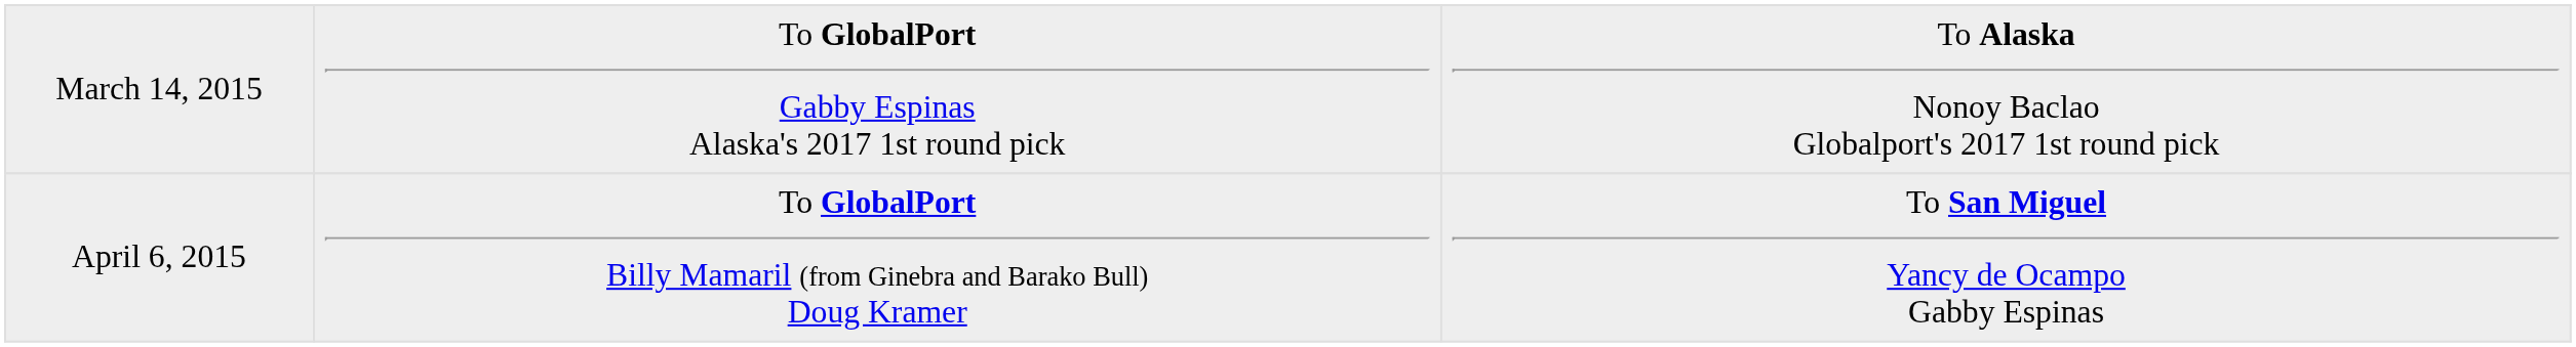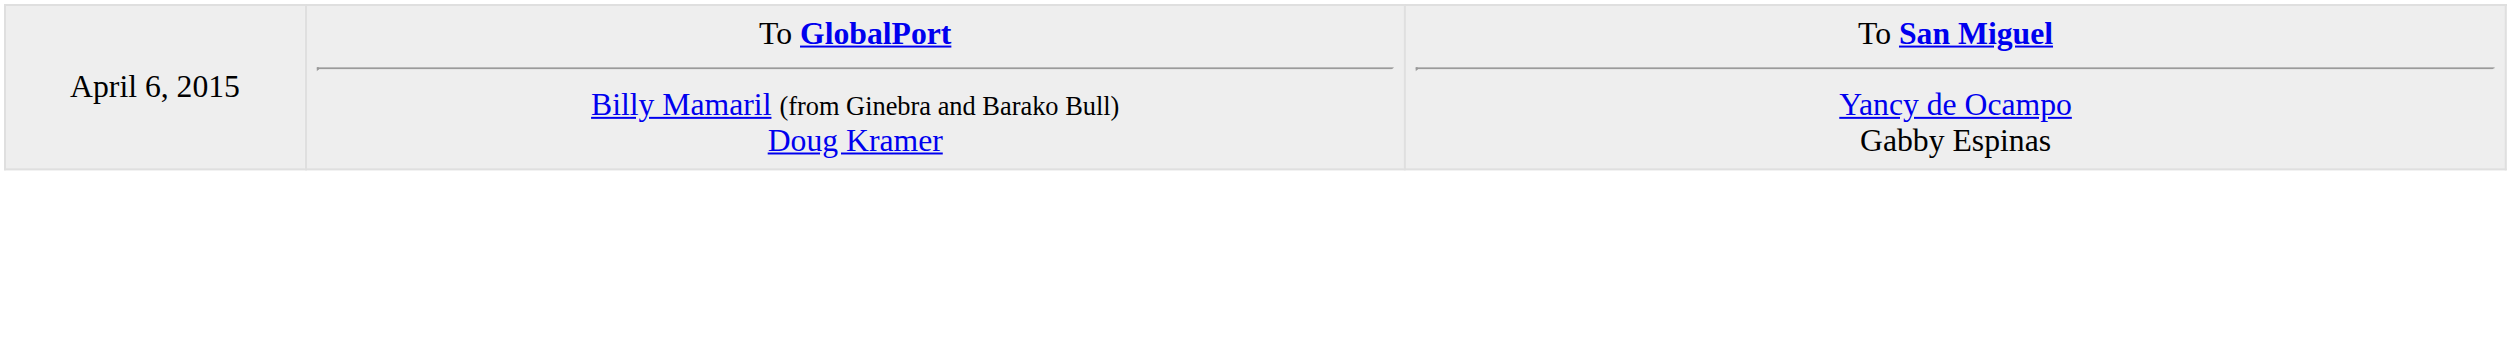- row: March 14, 2015 | To GlobalPort Gabby Espinas Alaska's 2017 1st round pick | To Alaska Nonoy Baclao Globalport's 2017 1st round pick
